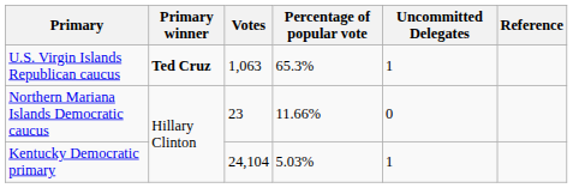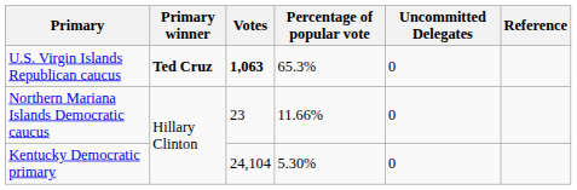U.S. Virgin Islands Republican caucus | Votes: normal -> bold
U.S. Virgin Islands Republican caucus | Uncommitted Delegates: 1 -> 0
Kentucky Democratic primary | Percentage of popular vote: 5.03% -> 5.30%
Kentucky Democratic primary | Uncommitted Delegates: 1 -> 0
